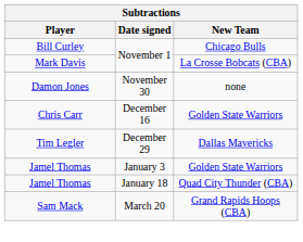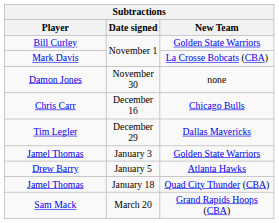Bill Curley | New Team: Chicago Bulls -> Golden State Warriors
Chris Carr | New Team: Golden State Warriors -> Chicago Bulls
+ row: Drew Barry | January 5 | Atlanta Hawks
